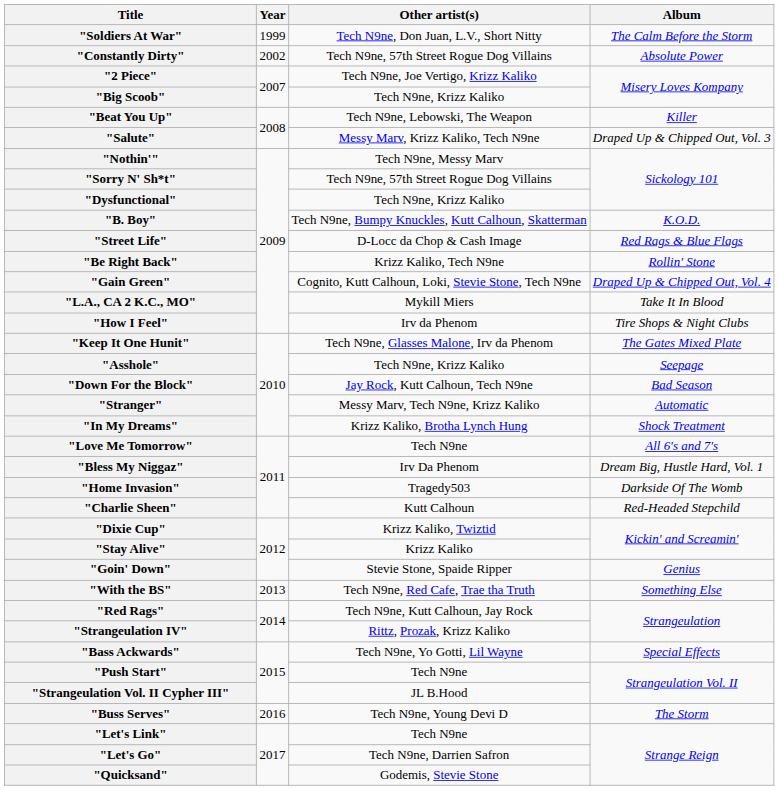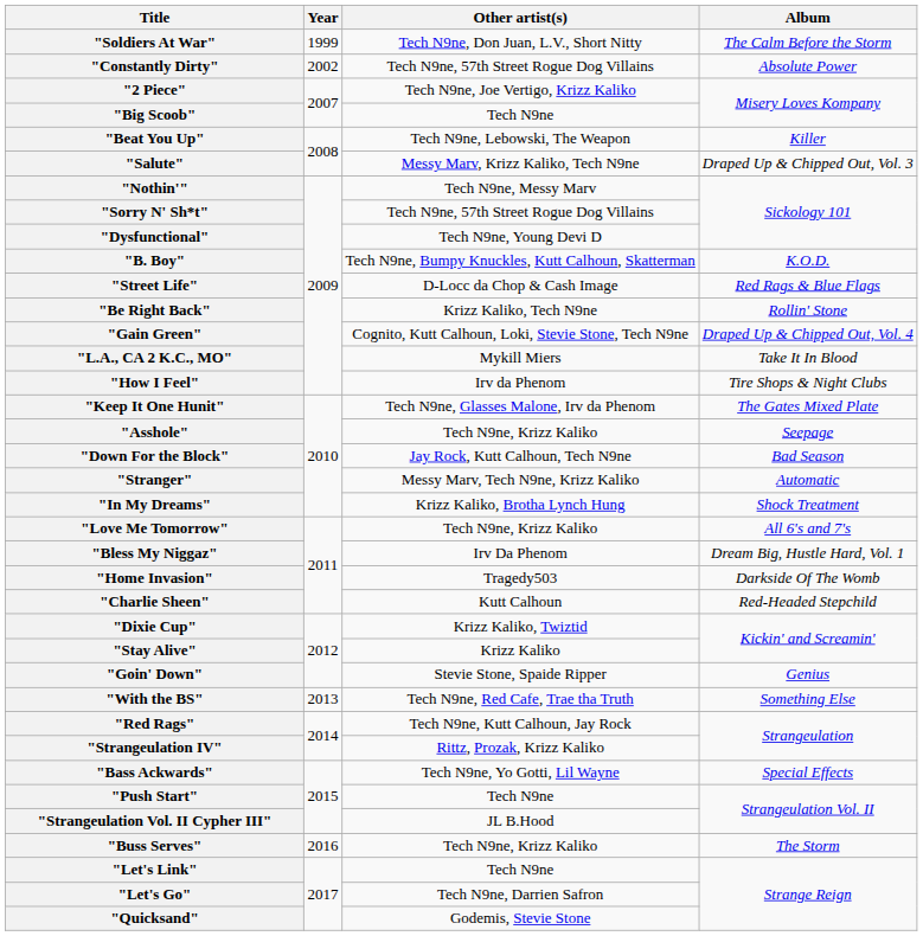"Big Scoob" | Other artist(s): Tech N9ne, Krizz Kaliko -> Tech N9ne
"Dysfunctional" | Other artist(s): Tech N9ne, Krizz Kaliko -> Tech N9ne, Young Devi D
"Love Me Tomorrow" | Other artist(s): Tech N9ne -> Tech N9ne, Krizz Kaliko
"Buss Serves" | Other artist(s): Tech N9ne, Young Devi D -> Tech N9ne, Krizz Kaliko
